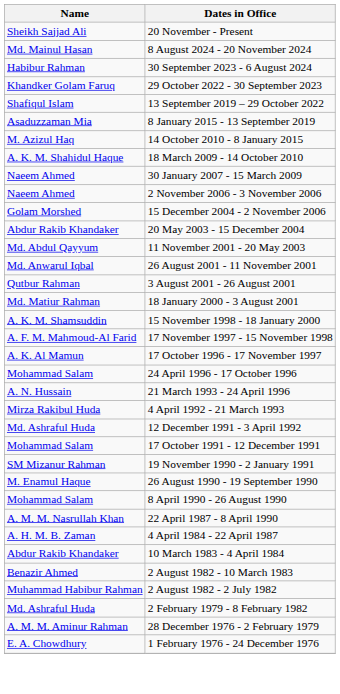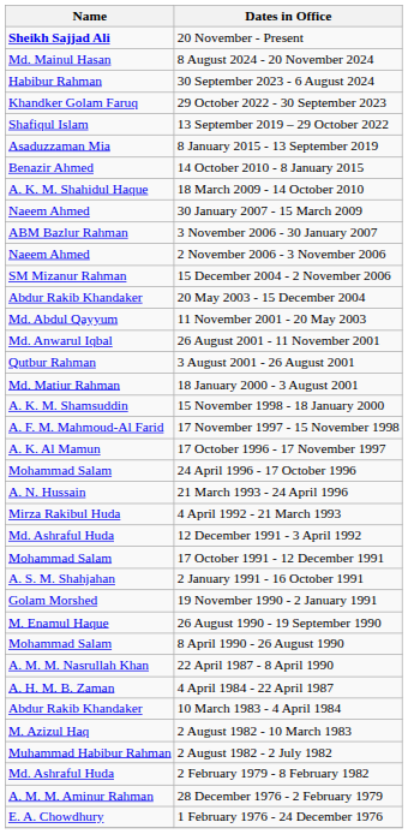20 November - Present | Name: normal -> bold
14 October 2010 - 8 January 2015 | Name: M. Azizul Haq -> Benazir Ahmed
+ row: ABM Bazlur Rahman | 3 November 2006 - 30 January 2007
15 December 2004 - 2 November 2006 | Name: Golam Morshed -> SM Mizanur Rahman
+ row: A. S. M. Shahjahan | 2 January 1991 - 16 October 1991
19 November 1990 - 2 January 1991 | Name: SM Mizanur Rahman -> Golam Morshed
2 August 1982 - 10 March 1983 | Name: Benazir Ahmed -> M. Azizul Haq
